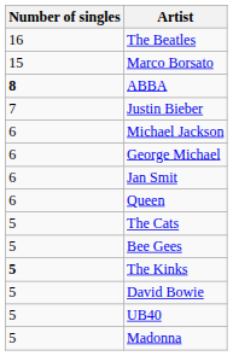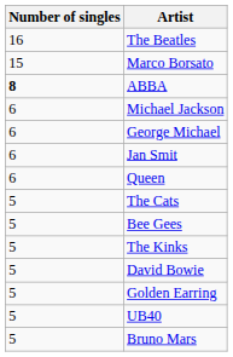- row: 7 | Justin Bieber
The Kinks | Number of singles: bold -> normal
+ row: 5 | Golden Earring
- row: 5 | Madonna
+ row: 5 | Bruno Mars
